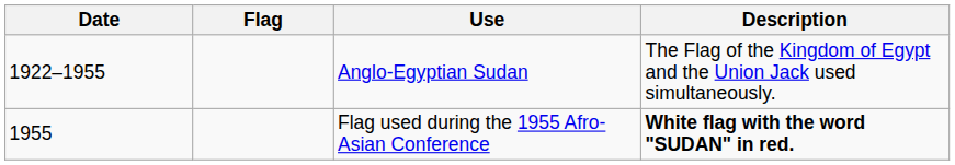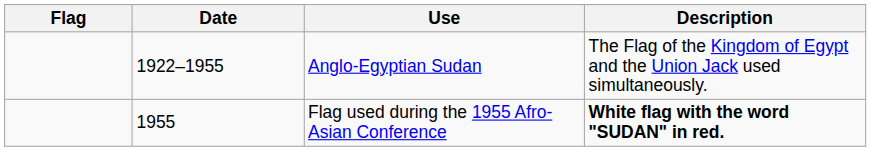columns swapped: Flag <-> Date
